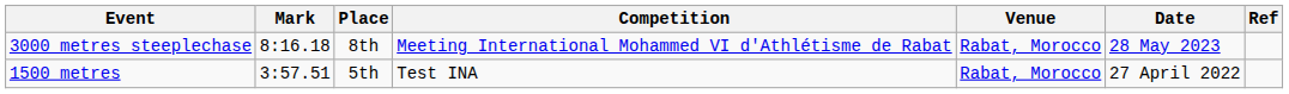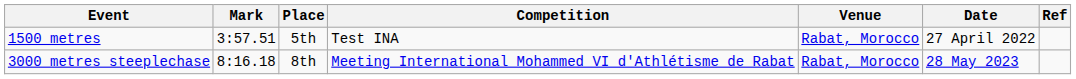rows swapped: 3000 metres steeplechase <-> 1500 metres
